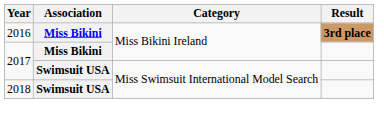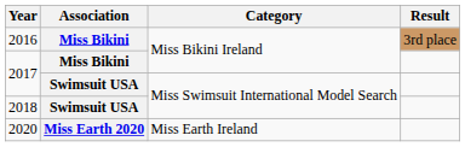2016 | Result: bold -> normal
+ row: 2020 | Miss Earth 2020 | Miss Earth Ireland
